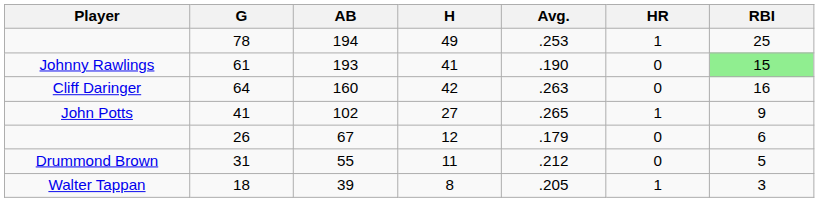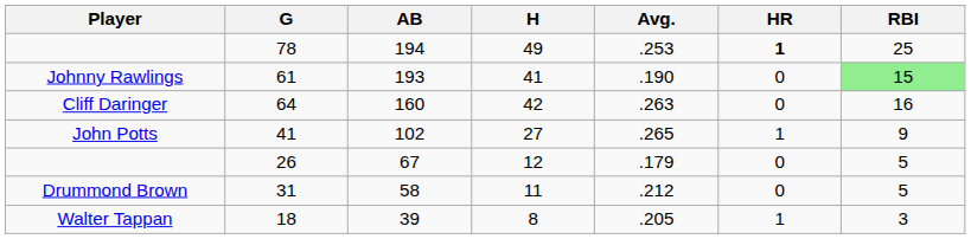78 | HR: normal -> bold
26 | RBI: 6 -> 5
31 | AB: 55 -> 58
